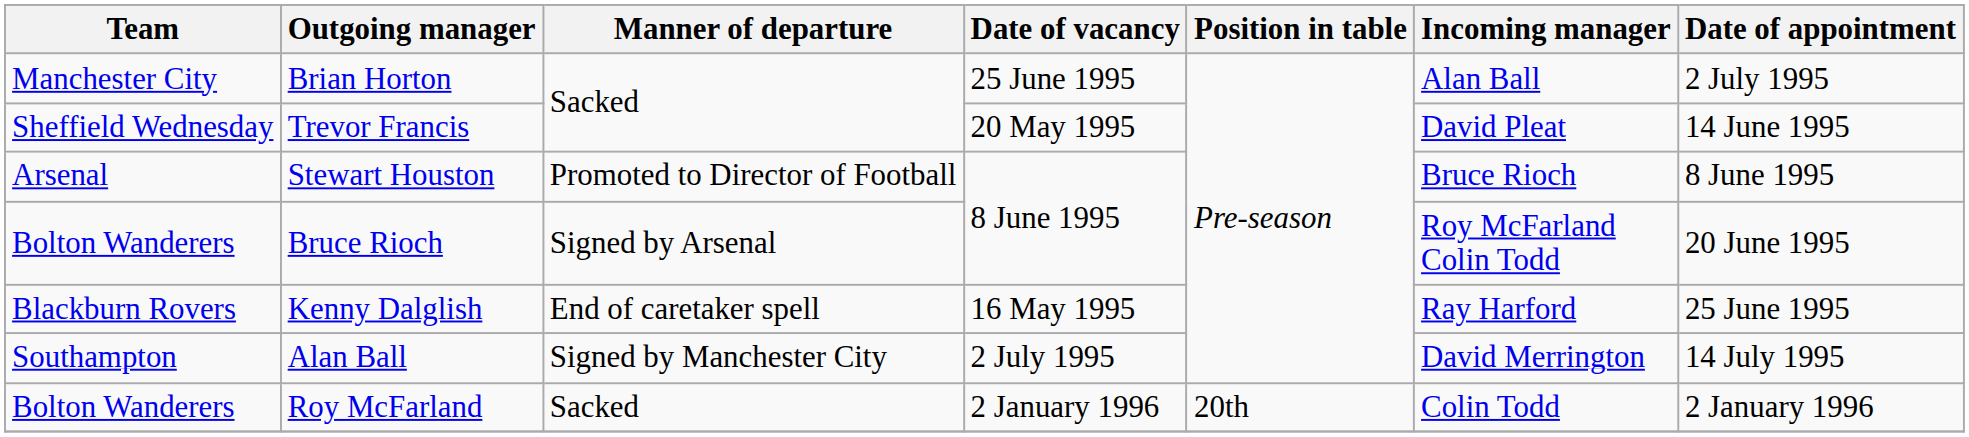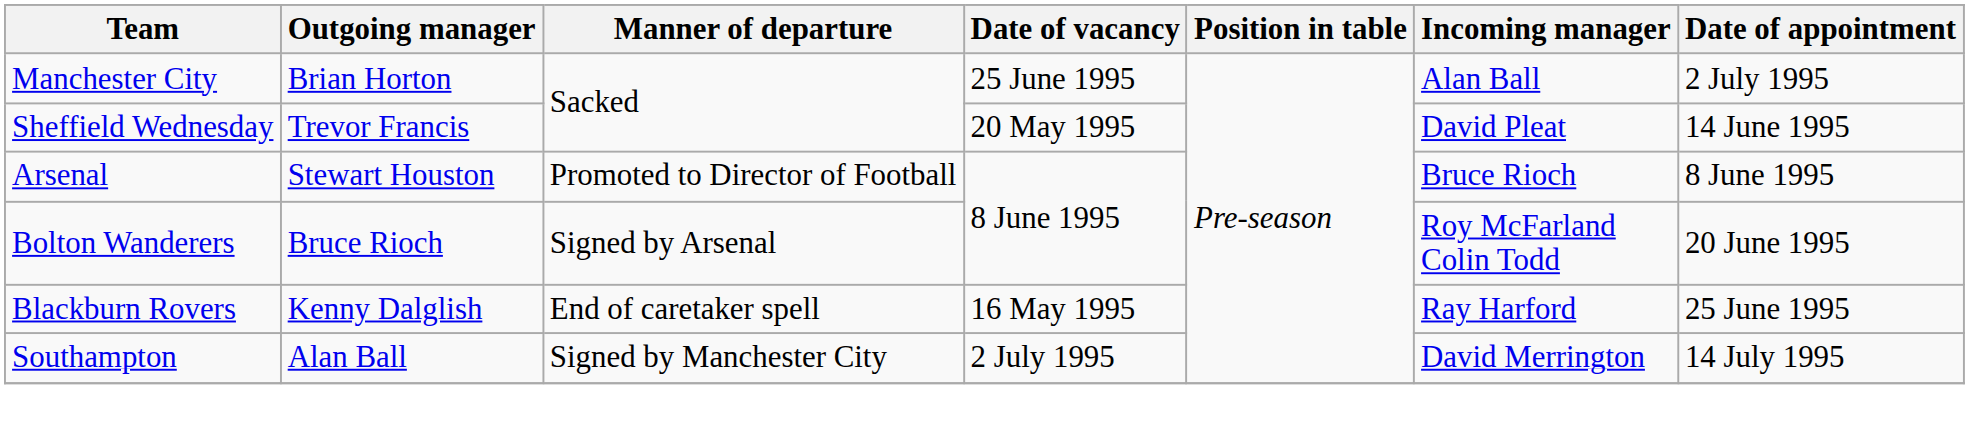- row: Bolton Wanderers | Roy McFarland | Sacked | 2 January 1996 | 20th | Colin Todd | 2 January 1996
